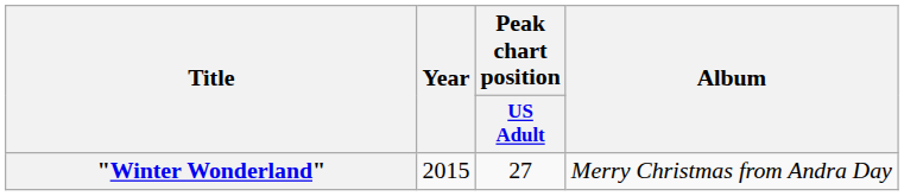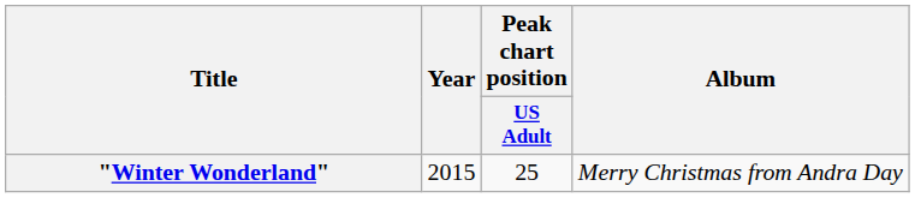"Winter Wonderland" | Peak chart position / US Adult: 27 -> 25
